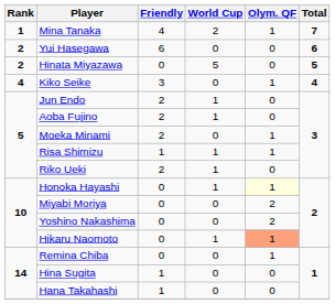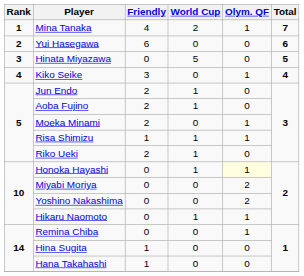Hinata Miyazawa | Rank: 2 -> 3
Hikaru Naomoto | Olym. QF: lightsalmon background -> no background
